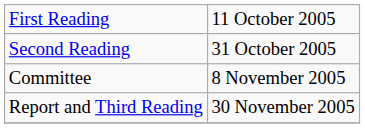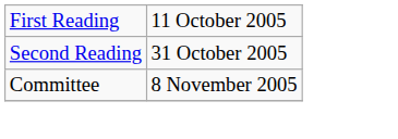- row: Report and Third Reading | 30 November 2005
